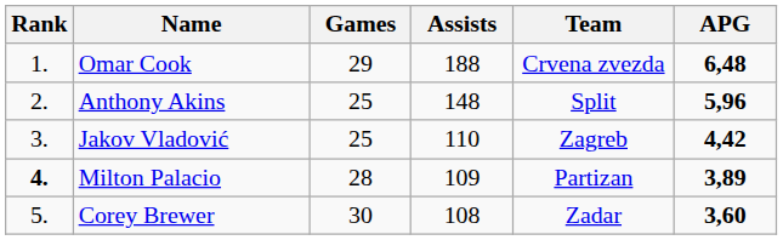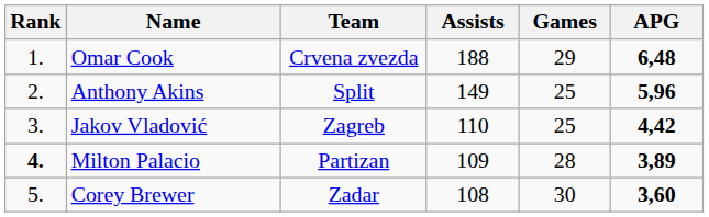columns swapped: Team <-> Games
Anthony Akins | Assists: 148 -> 149
